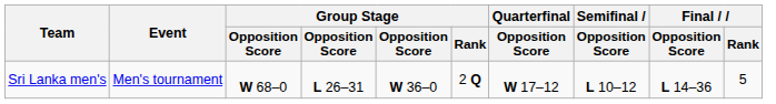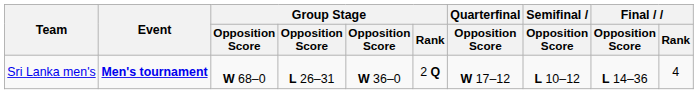Sri Lanka men's | Event: normal -> bold
Sri Lanka men's | Final / Rank: 5 -> 4
